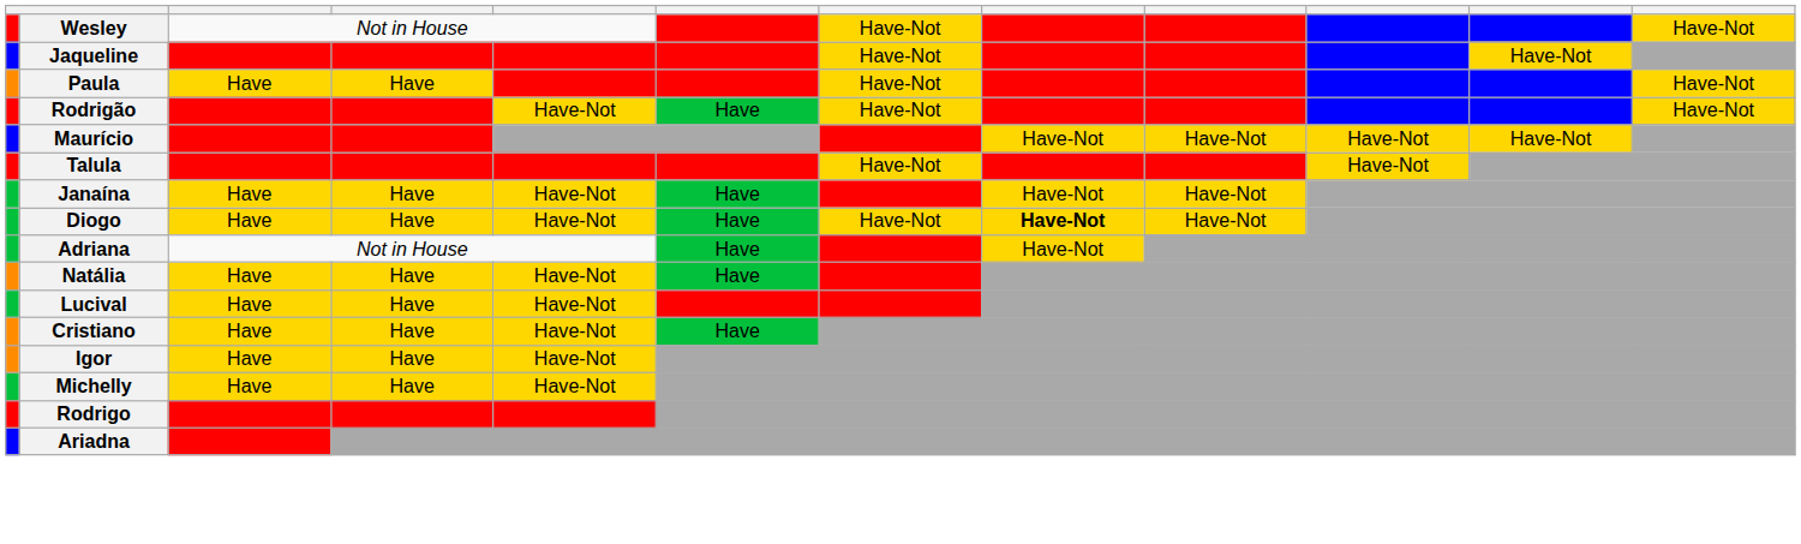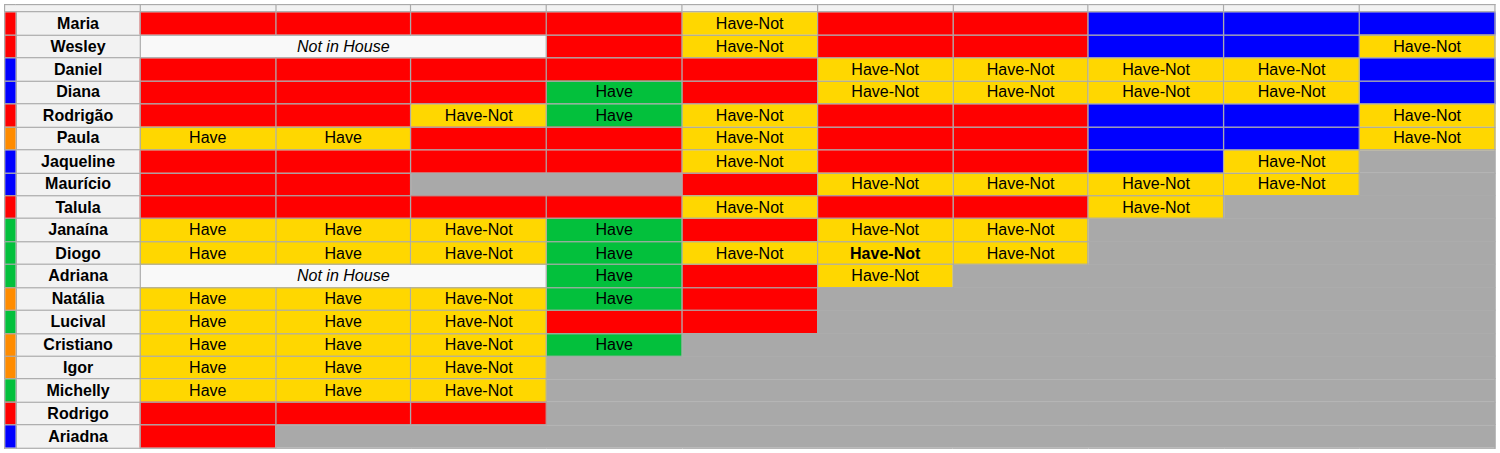+ row: Maria | Have-Not
+ row: Daniel | Have-Not | Have-Not | Have-Not | Have-Not
+ row: Diana | Have | Have-Not | Have-Not | Have-Not | Have-Not
rows swapped: Rodrigão <-> Jaqueline
